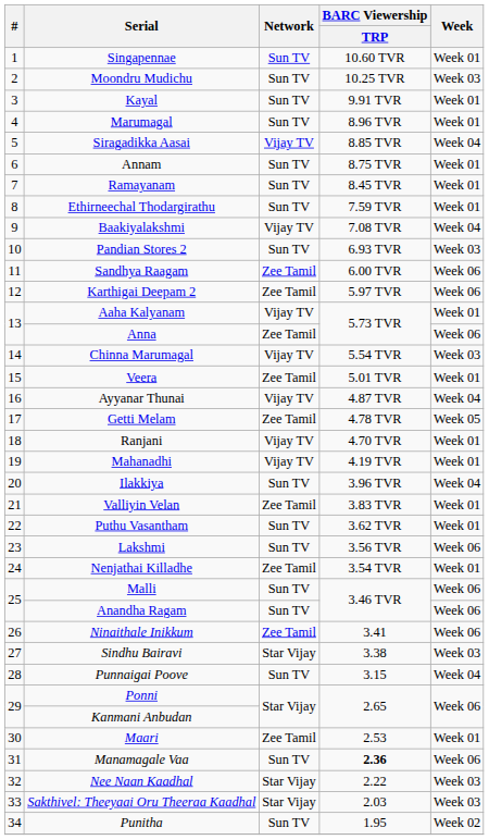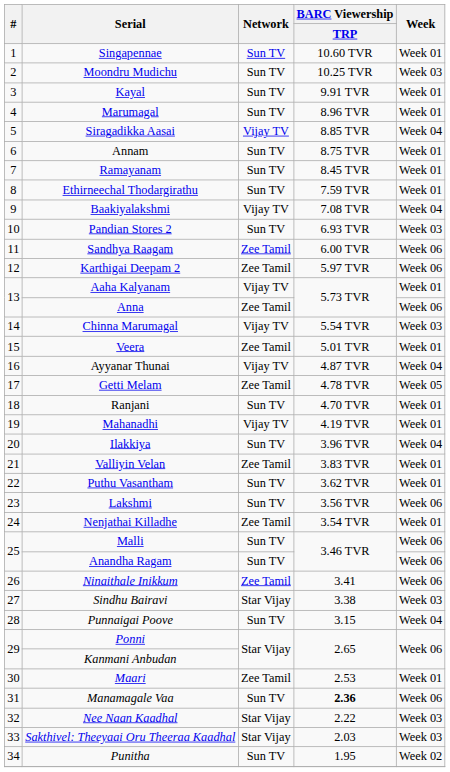Ranjani | Network: Vijay TV -> Sun TV
